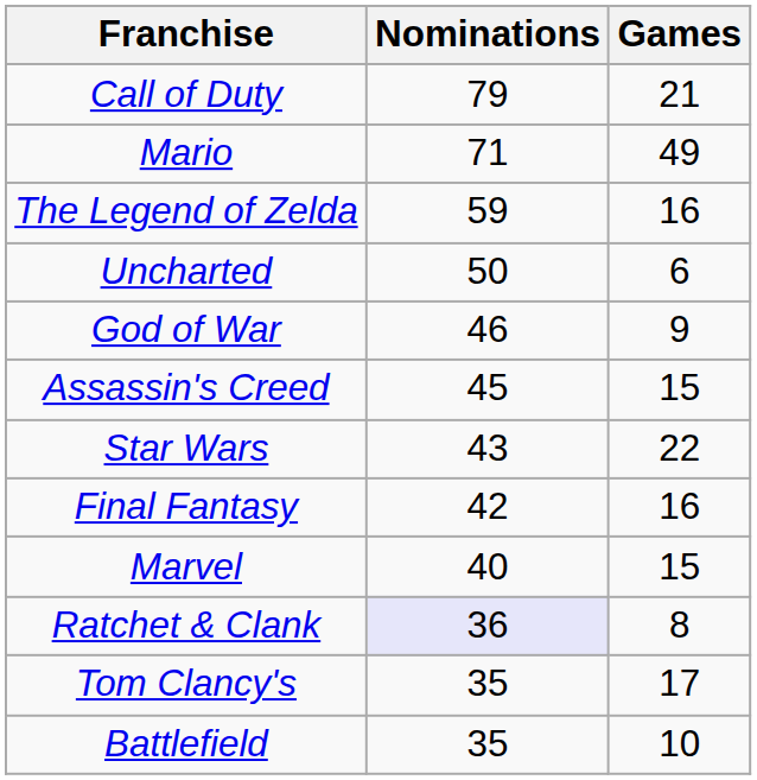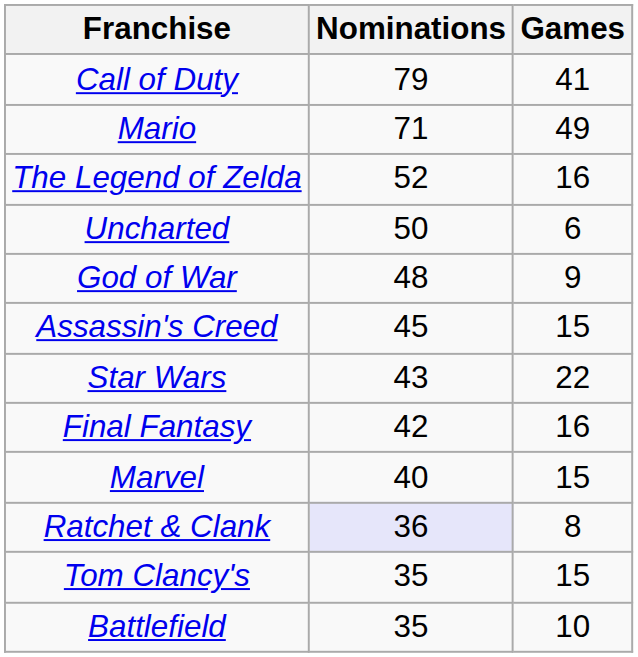Call of Duty | Games: 21 -> 41
The Legend of Zelda | Nominations: 59 -> 52
God of War | Nominations: 46 -> 48
Tom Clancy's | Games: 17 -> 15
